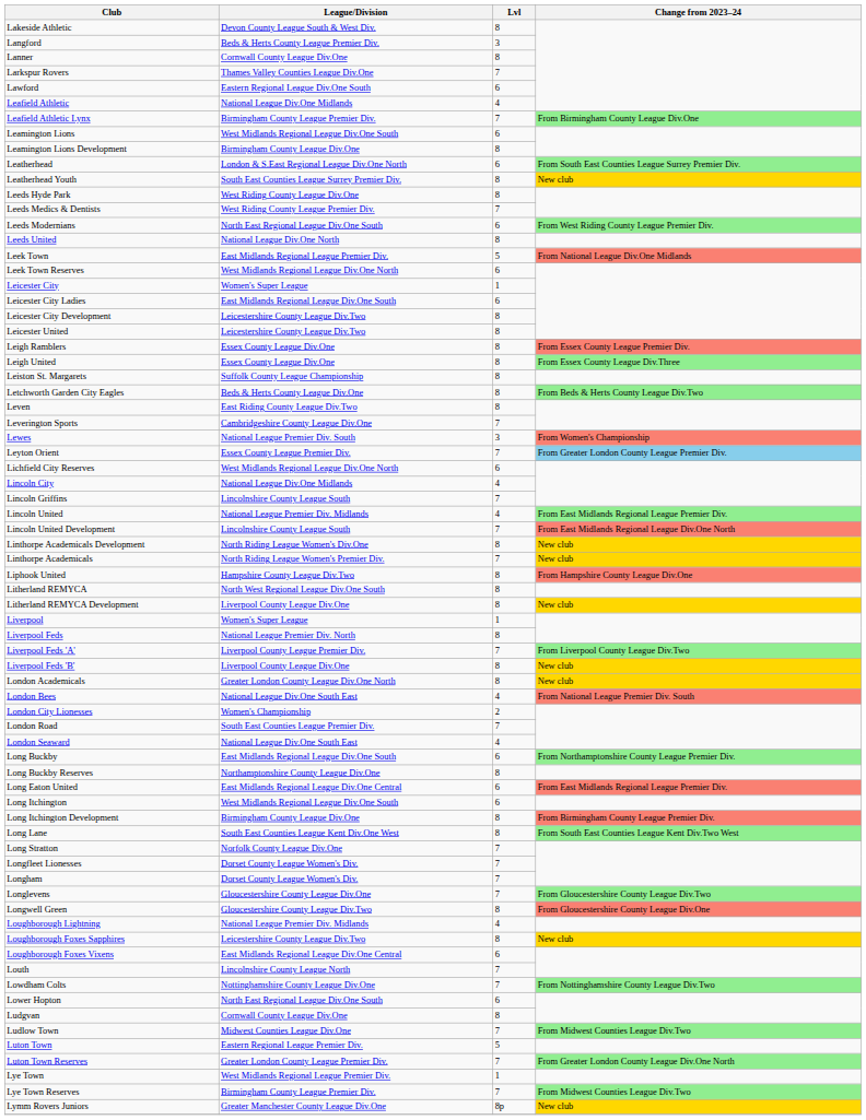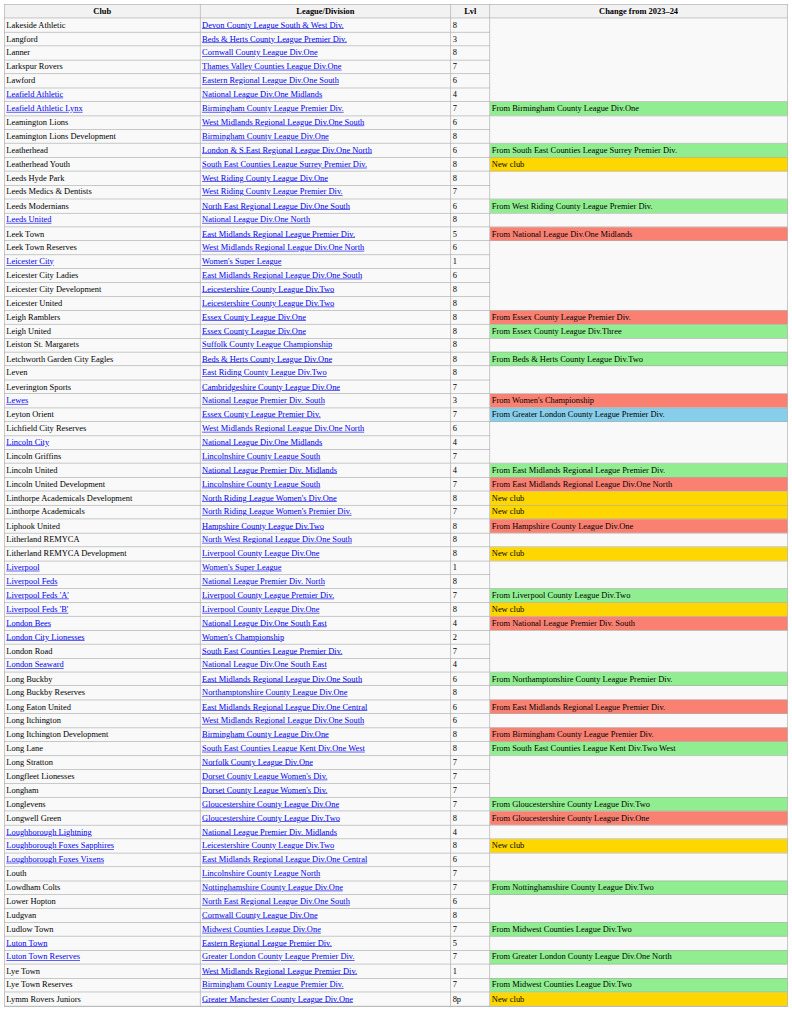- row: London Academicals | Greater London County League Div.One North | 8 | New club
